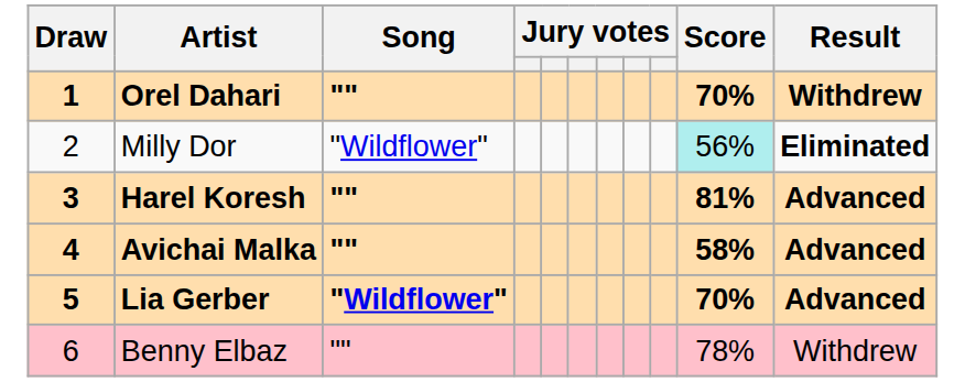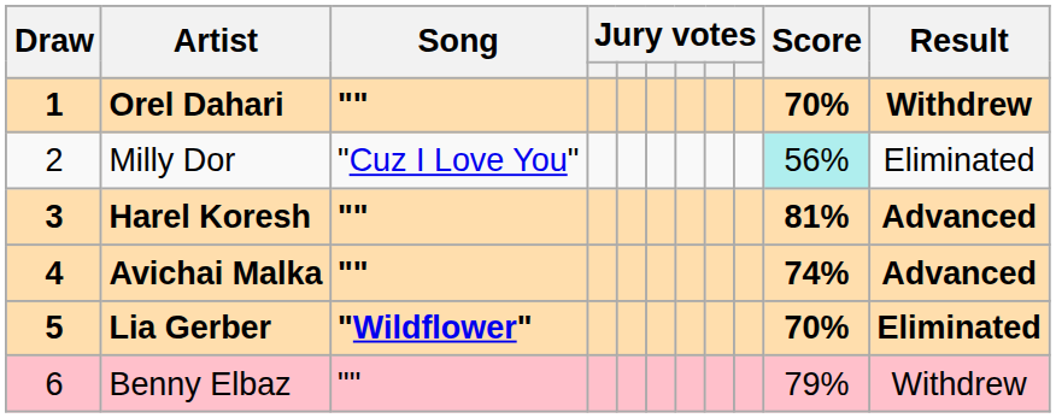Milly Dor | Song: "Wildflower" -> "Cuz I Love You"
Milly Dor | Result: bold -> normal
Avichai Malka | Score: 58% -> 74%
Lia Gerber | Result: Advanced -> Eliminated
Benny Elbaz | Score: 78% -> 79%
